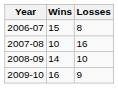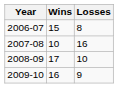2008-09 | Wins: 14 -> 17
